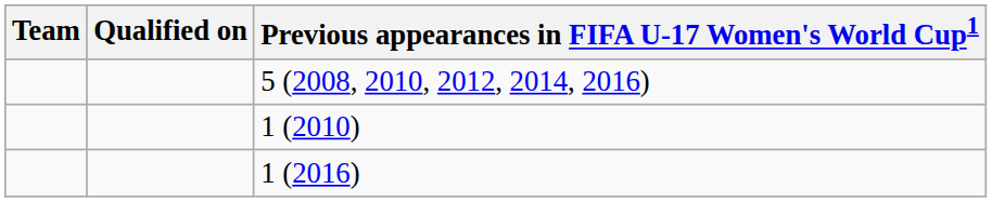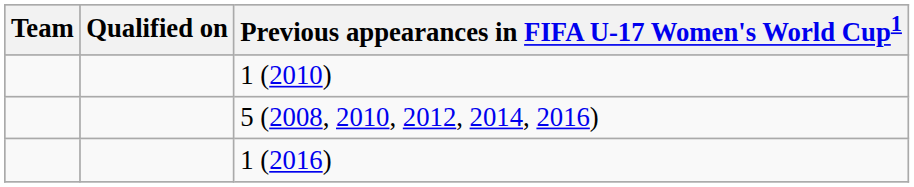rows swapped: 5 (2008, 2010, 2012, 2014, 2016) <-> 1 (2010)
